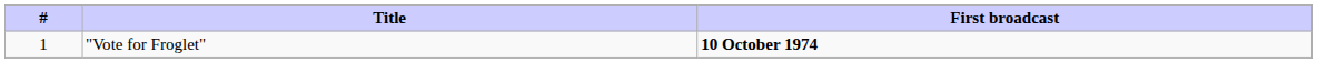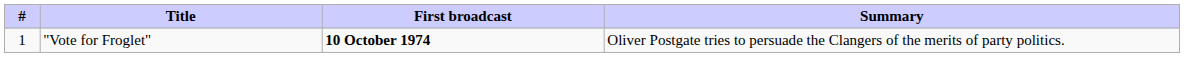+ column: Summary | Oliver Postgate tries to persuade the Clangers of the merits of party politics.
